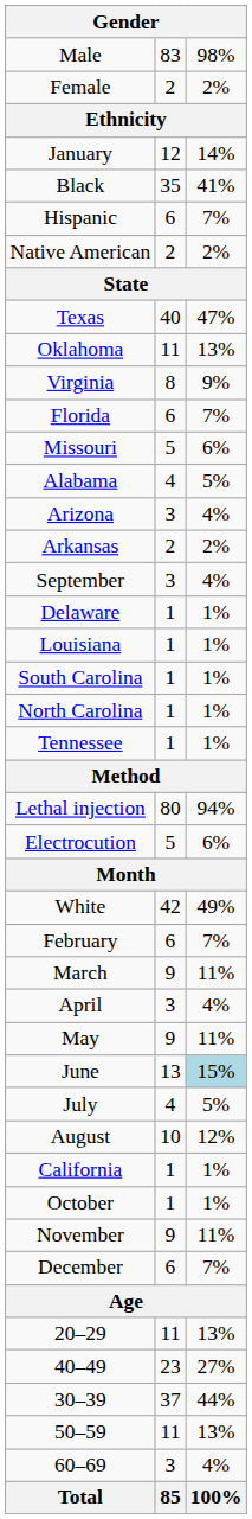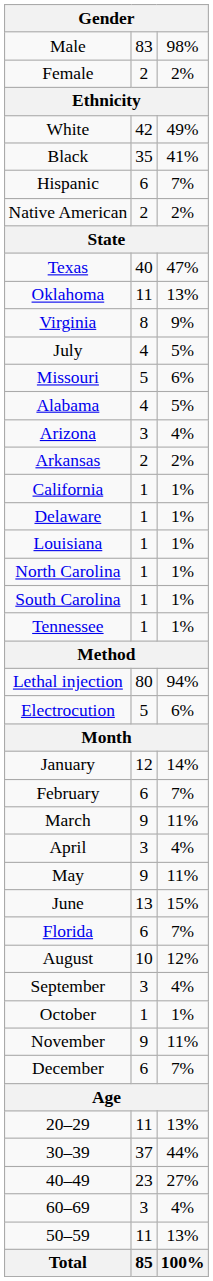rows swapped: White <-> January
rows swapped: Florida <-> July
rows swapped: California <-> September
rows swapped: North Carolina <-> South Carolina
June | column 3: lightblue background -> no background
rows swapped: 30–39 <-> 40–49
rows swapped: 50–59 <-> 60–69
